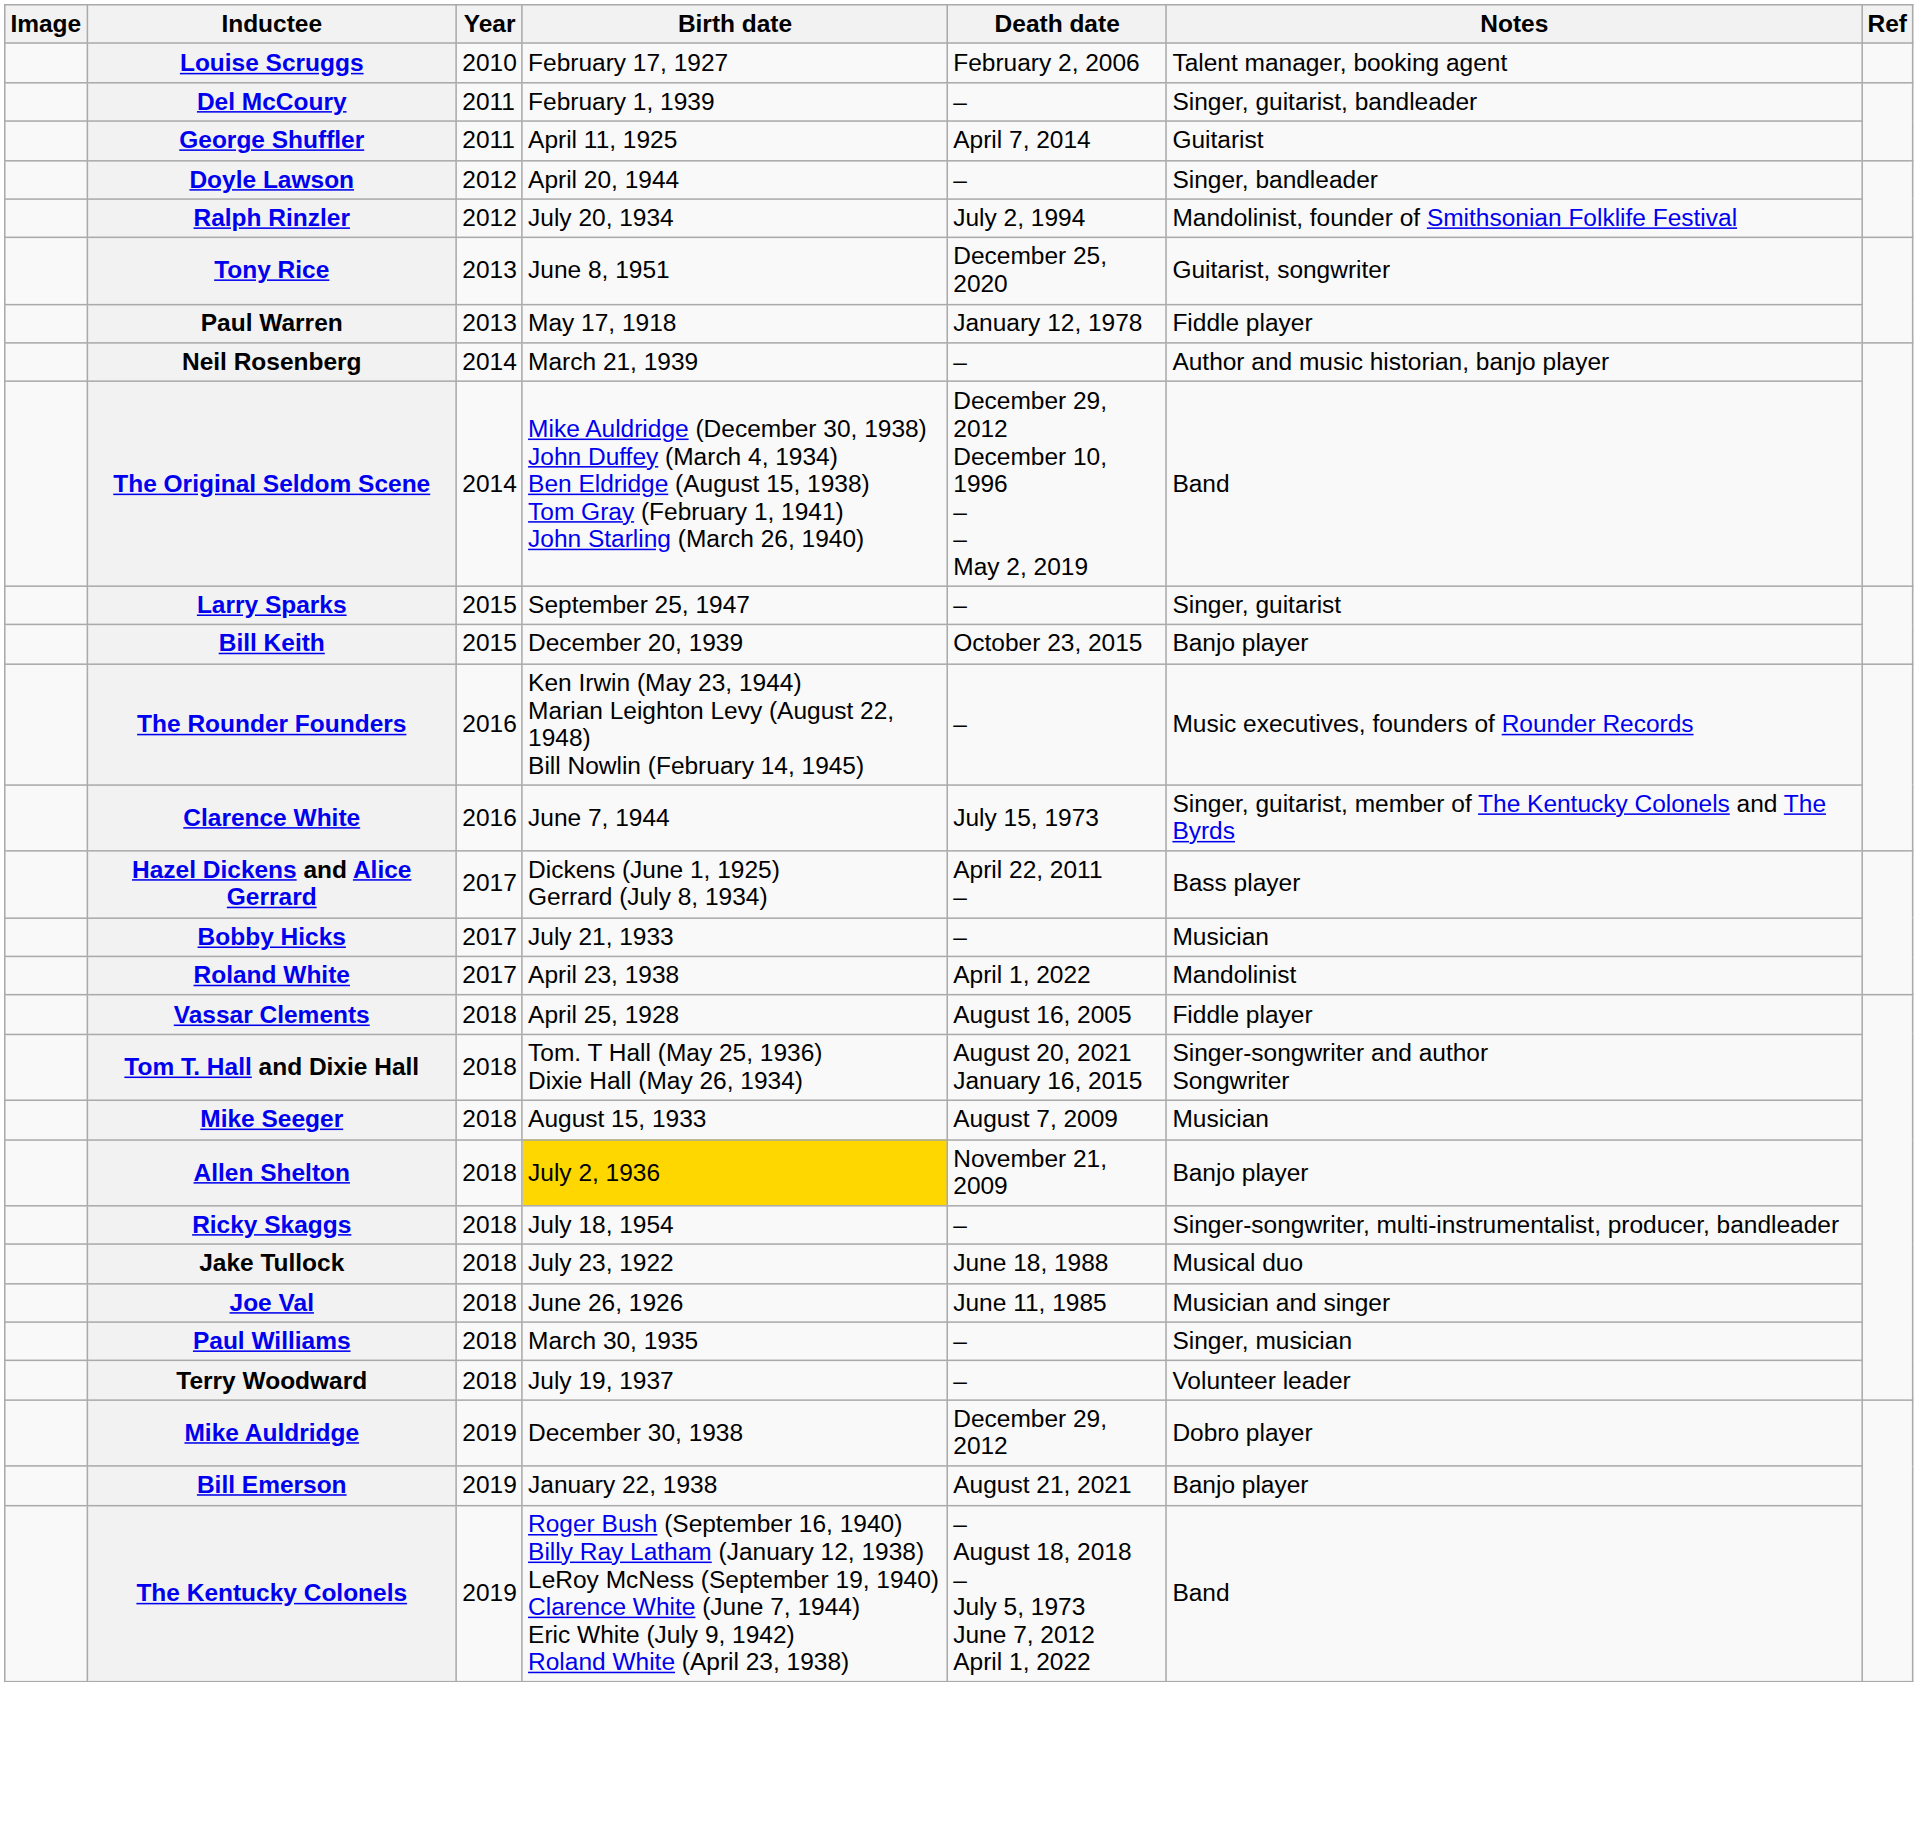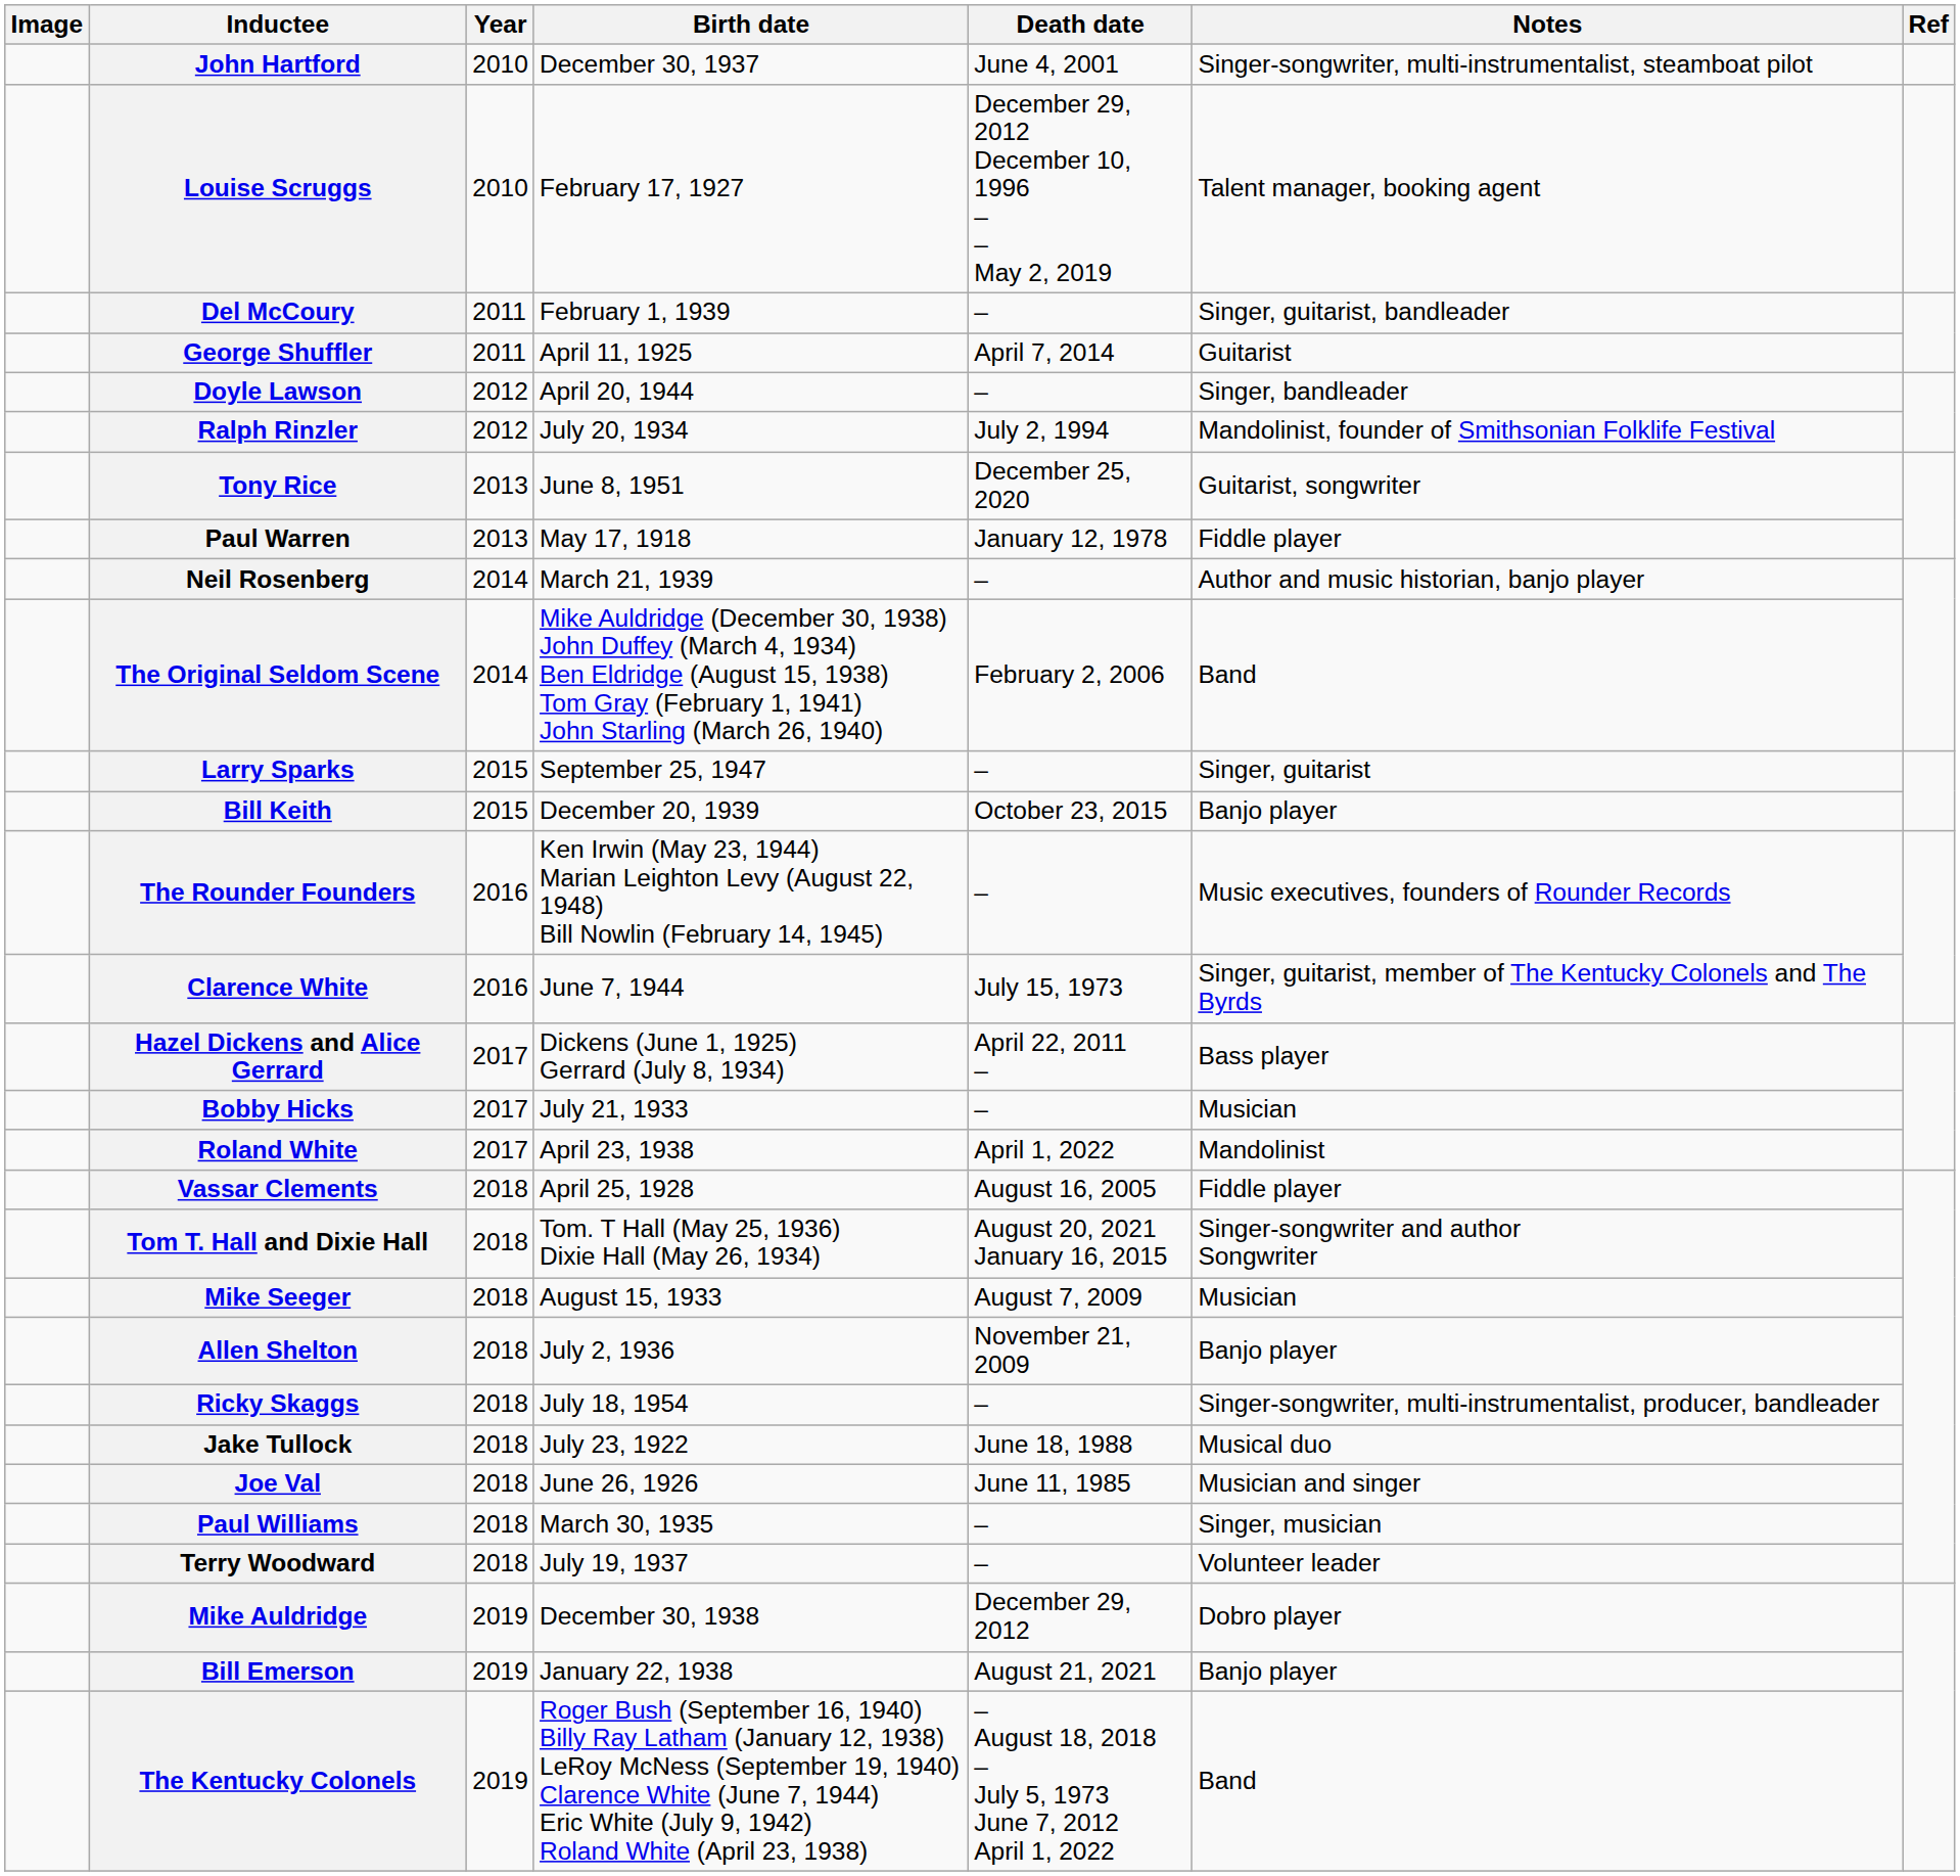+ row: John Hartford | 2010 | December 30, 1937 | June 4, 2001 | Singer-songwriter, multi-instrumentalist, steamboat pilot
Louise Scruggs | Death date: February 2, 2006 -> December 29, 2012 December 10, 1996 – – May 2, 2019
The Original Seldom Scene | Death date: December 29, 2012 December 10, 1996 – – May 2, 2019 -> February 2, 2006
Allen Shelton | Birth date: gold background -> no background
